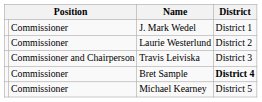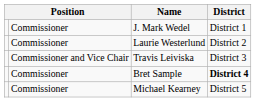Travis Leiviska | column 2: Commissioner and Chairperson -> Commissioner and Vice Chair
